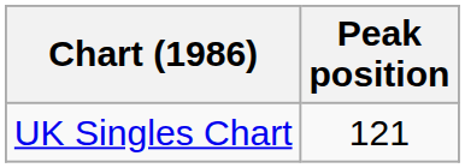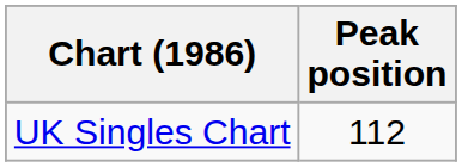UK Singles Chart | Peak position: 121 -> 112
